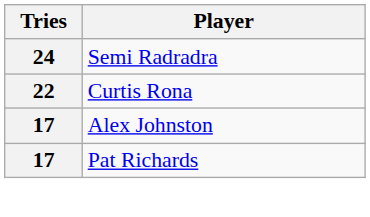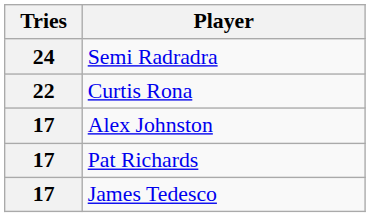+ row: 17 | James Tedesco
